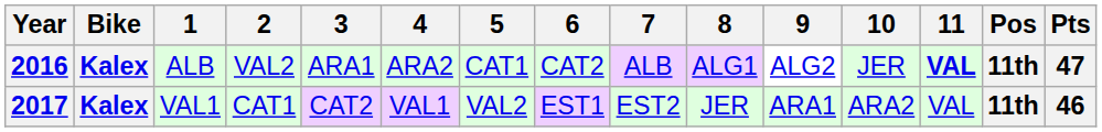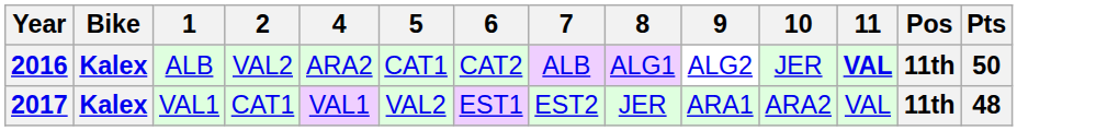- column: 3 | ARA1 | CAT2
2016 | Pts: 47 -> 50
2017 | Pts: 46 -> 48
